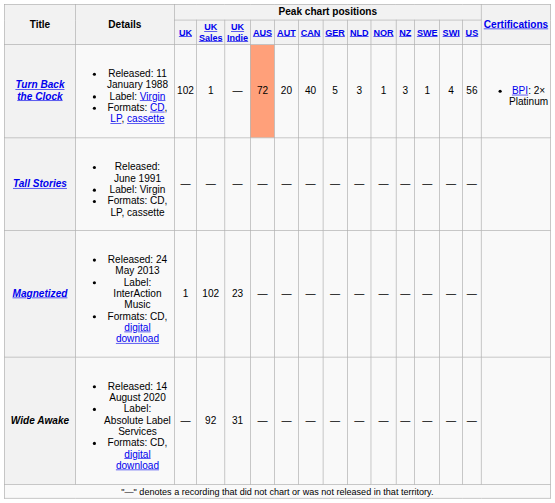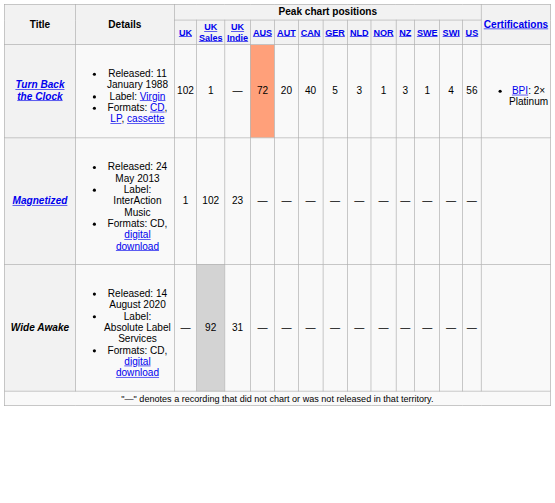- row: Tall Stories | Released: June 1991 Label: Virgin Formats: CD, LP, cassette | — | — | — | — | — | — | — | — | — | — | — | — | —
Wide Awake | Peak chart positions / UK Sales: no background -> lightgrey background
